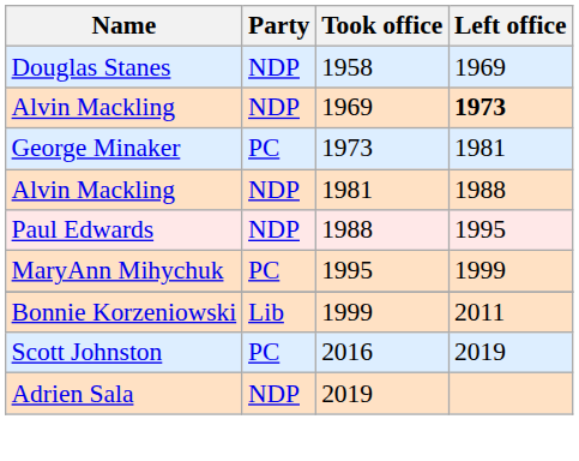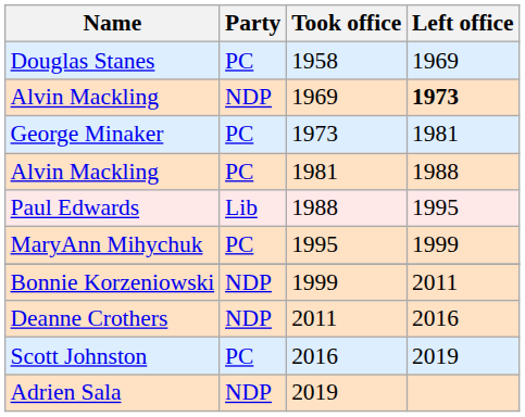Douglas Stanes | Party: NDP -> PC
Alvin Mackling / 1981 | Party: NDP -> PC
Paul Edwards | Party: NDP -> Lib
Bonnie Korzeniowski | Party: Lib -> NDP
+ row: Deanne Crothers | NDP | 2011 | 2016
